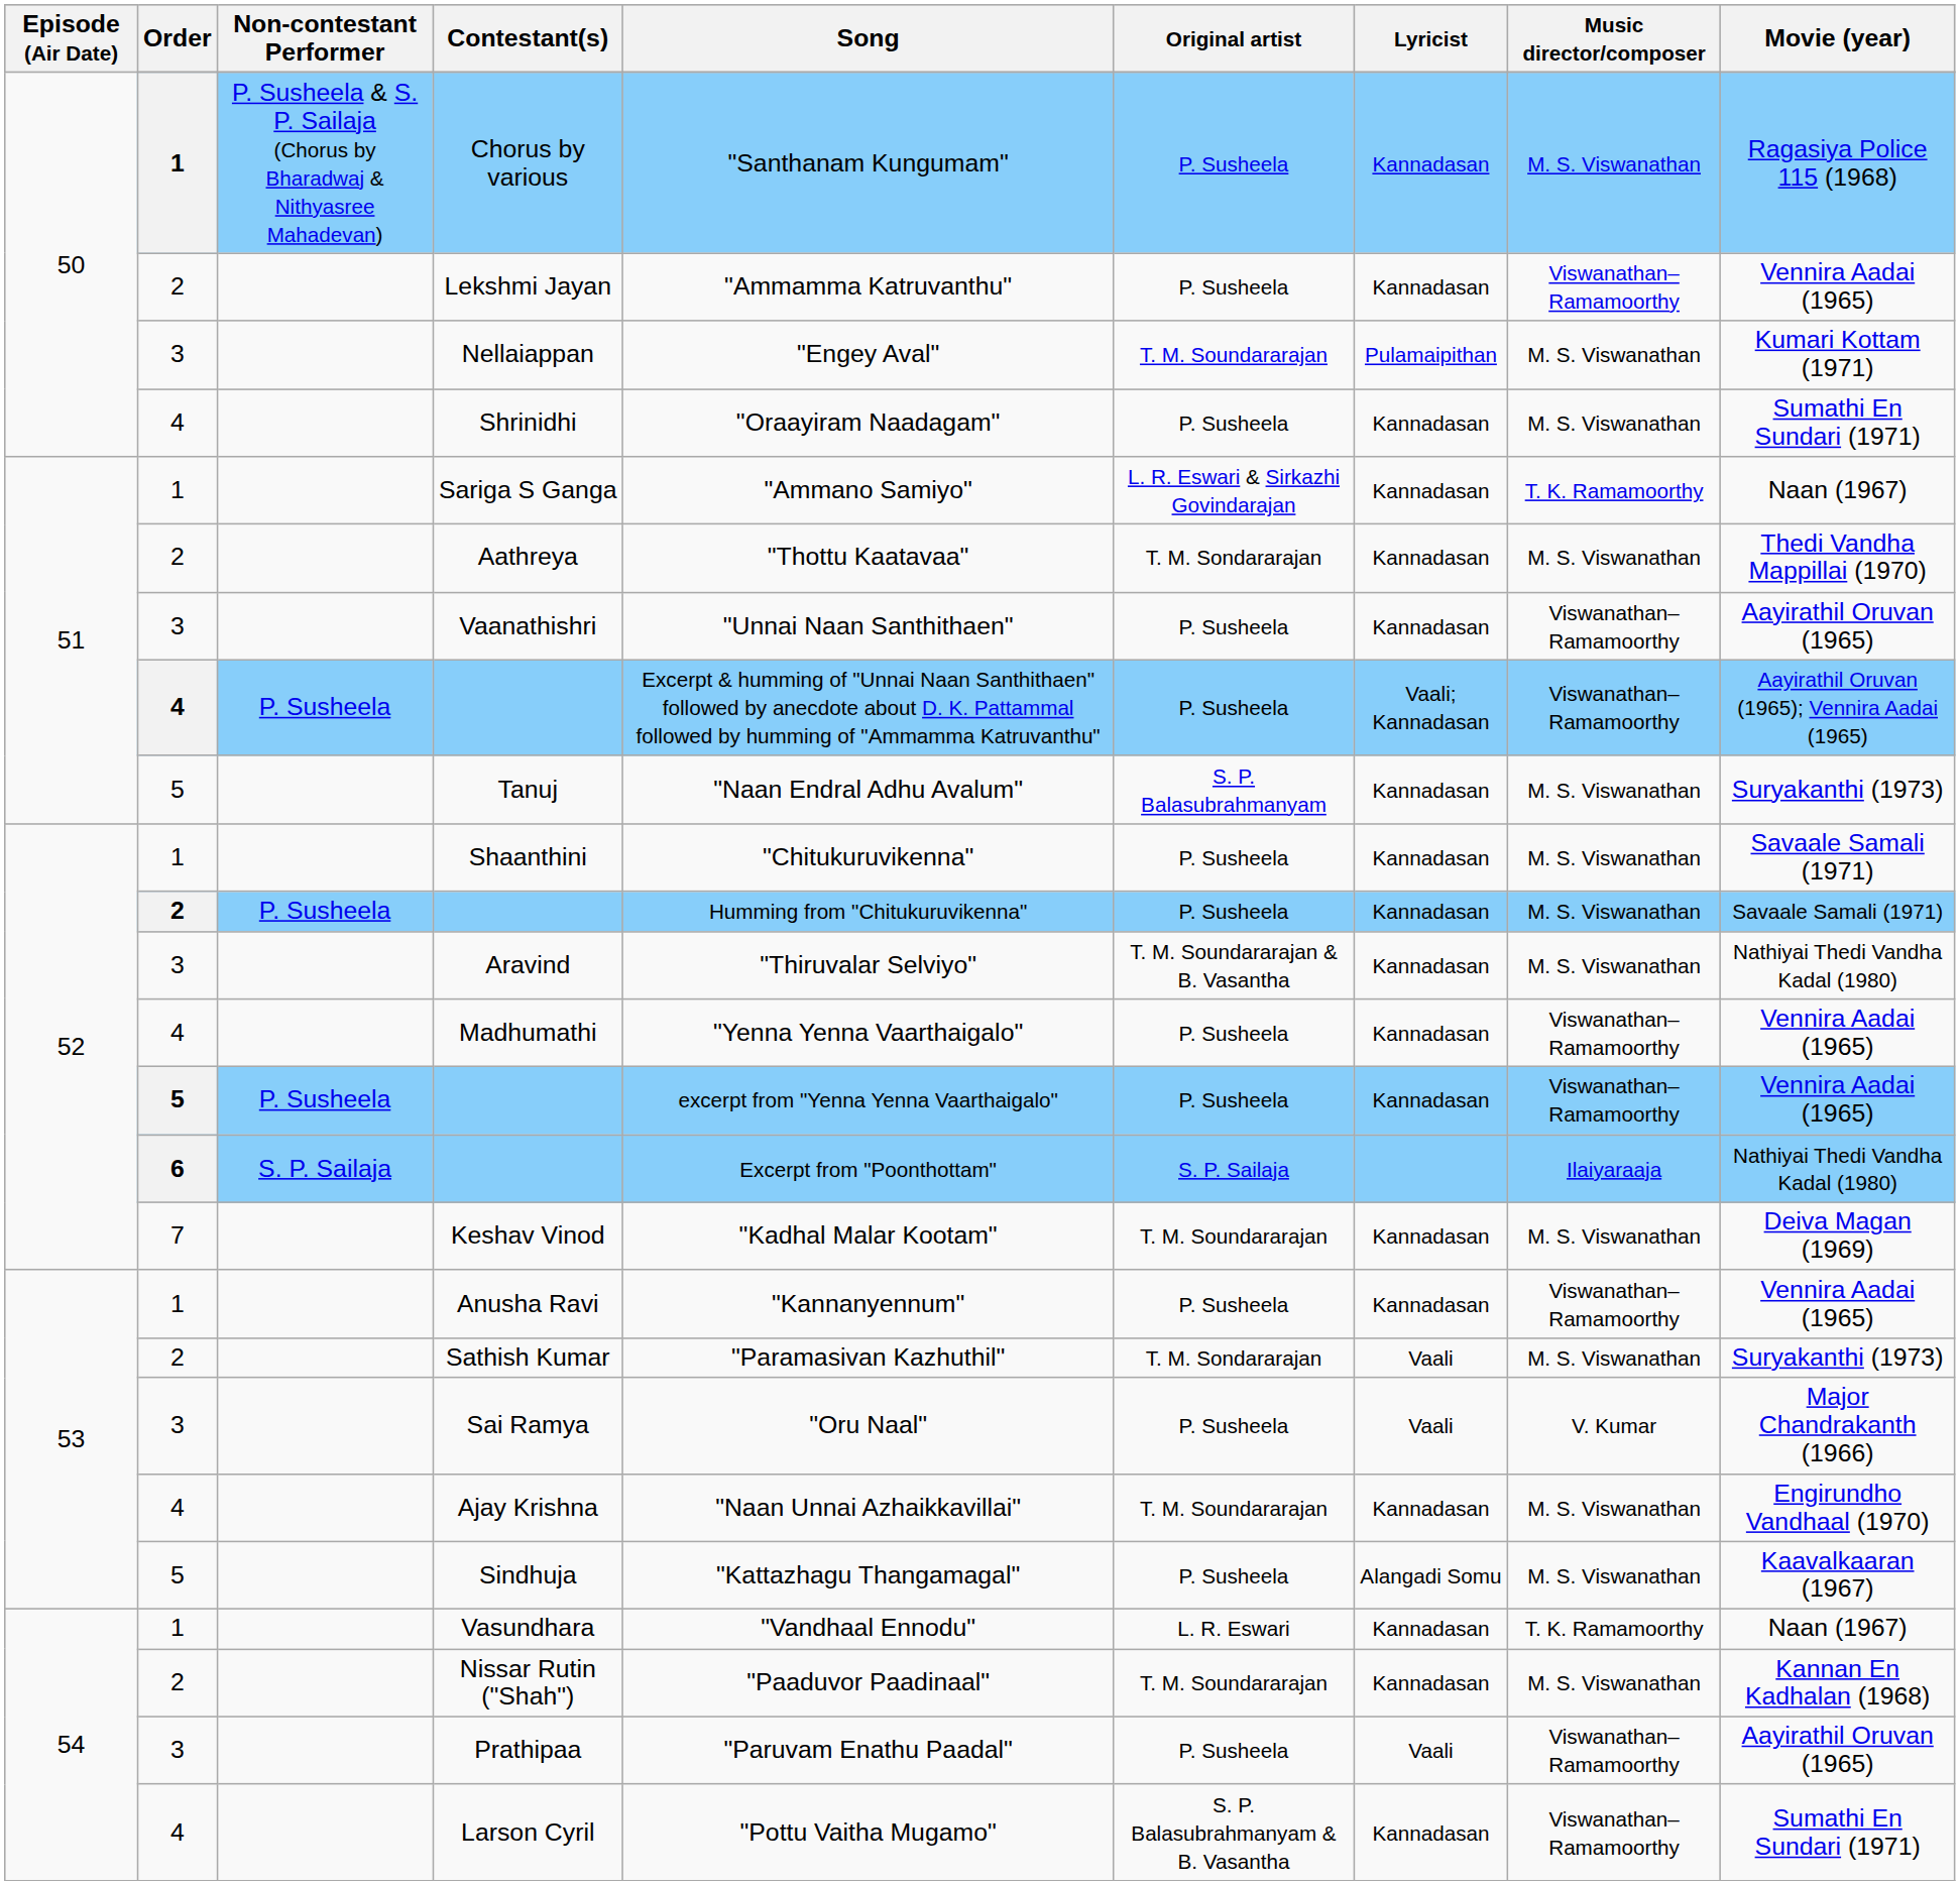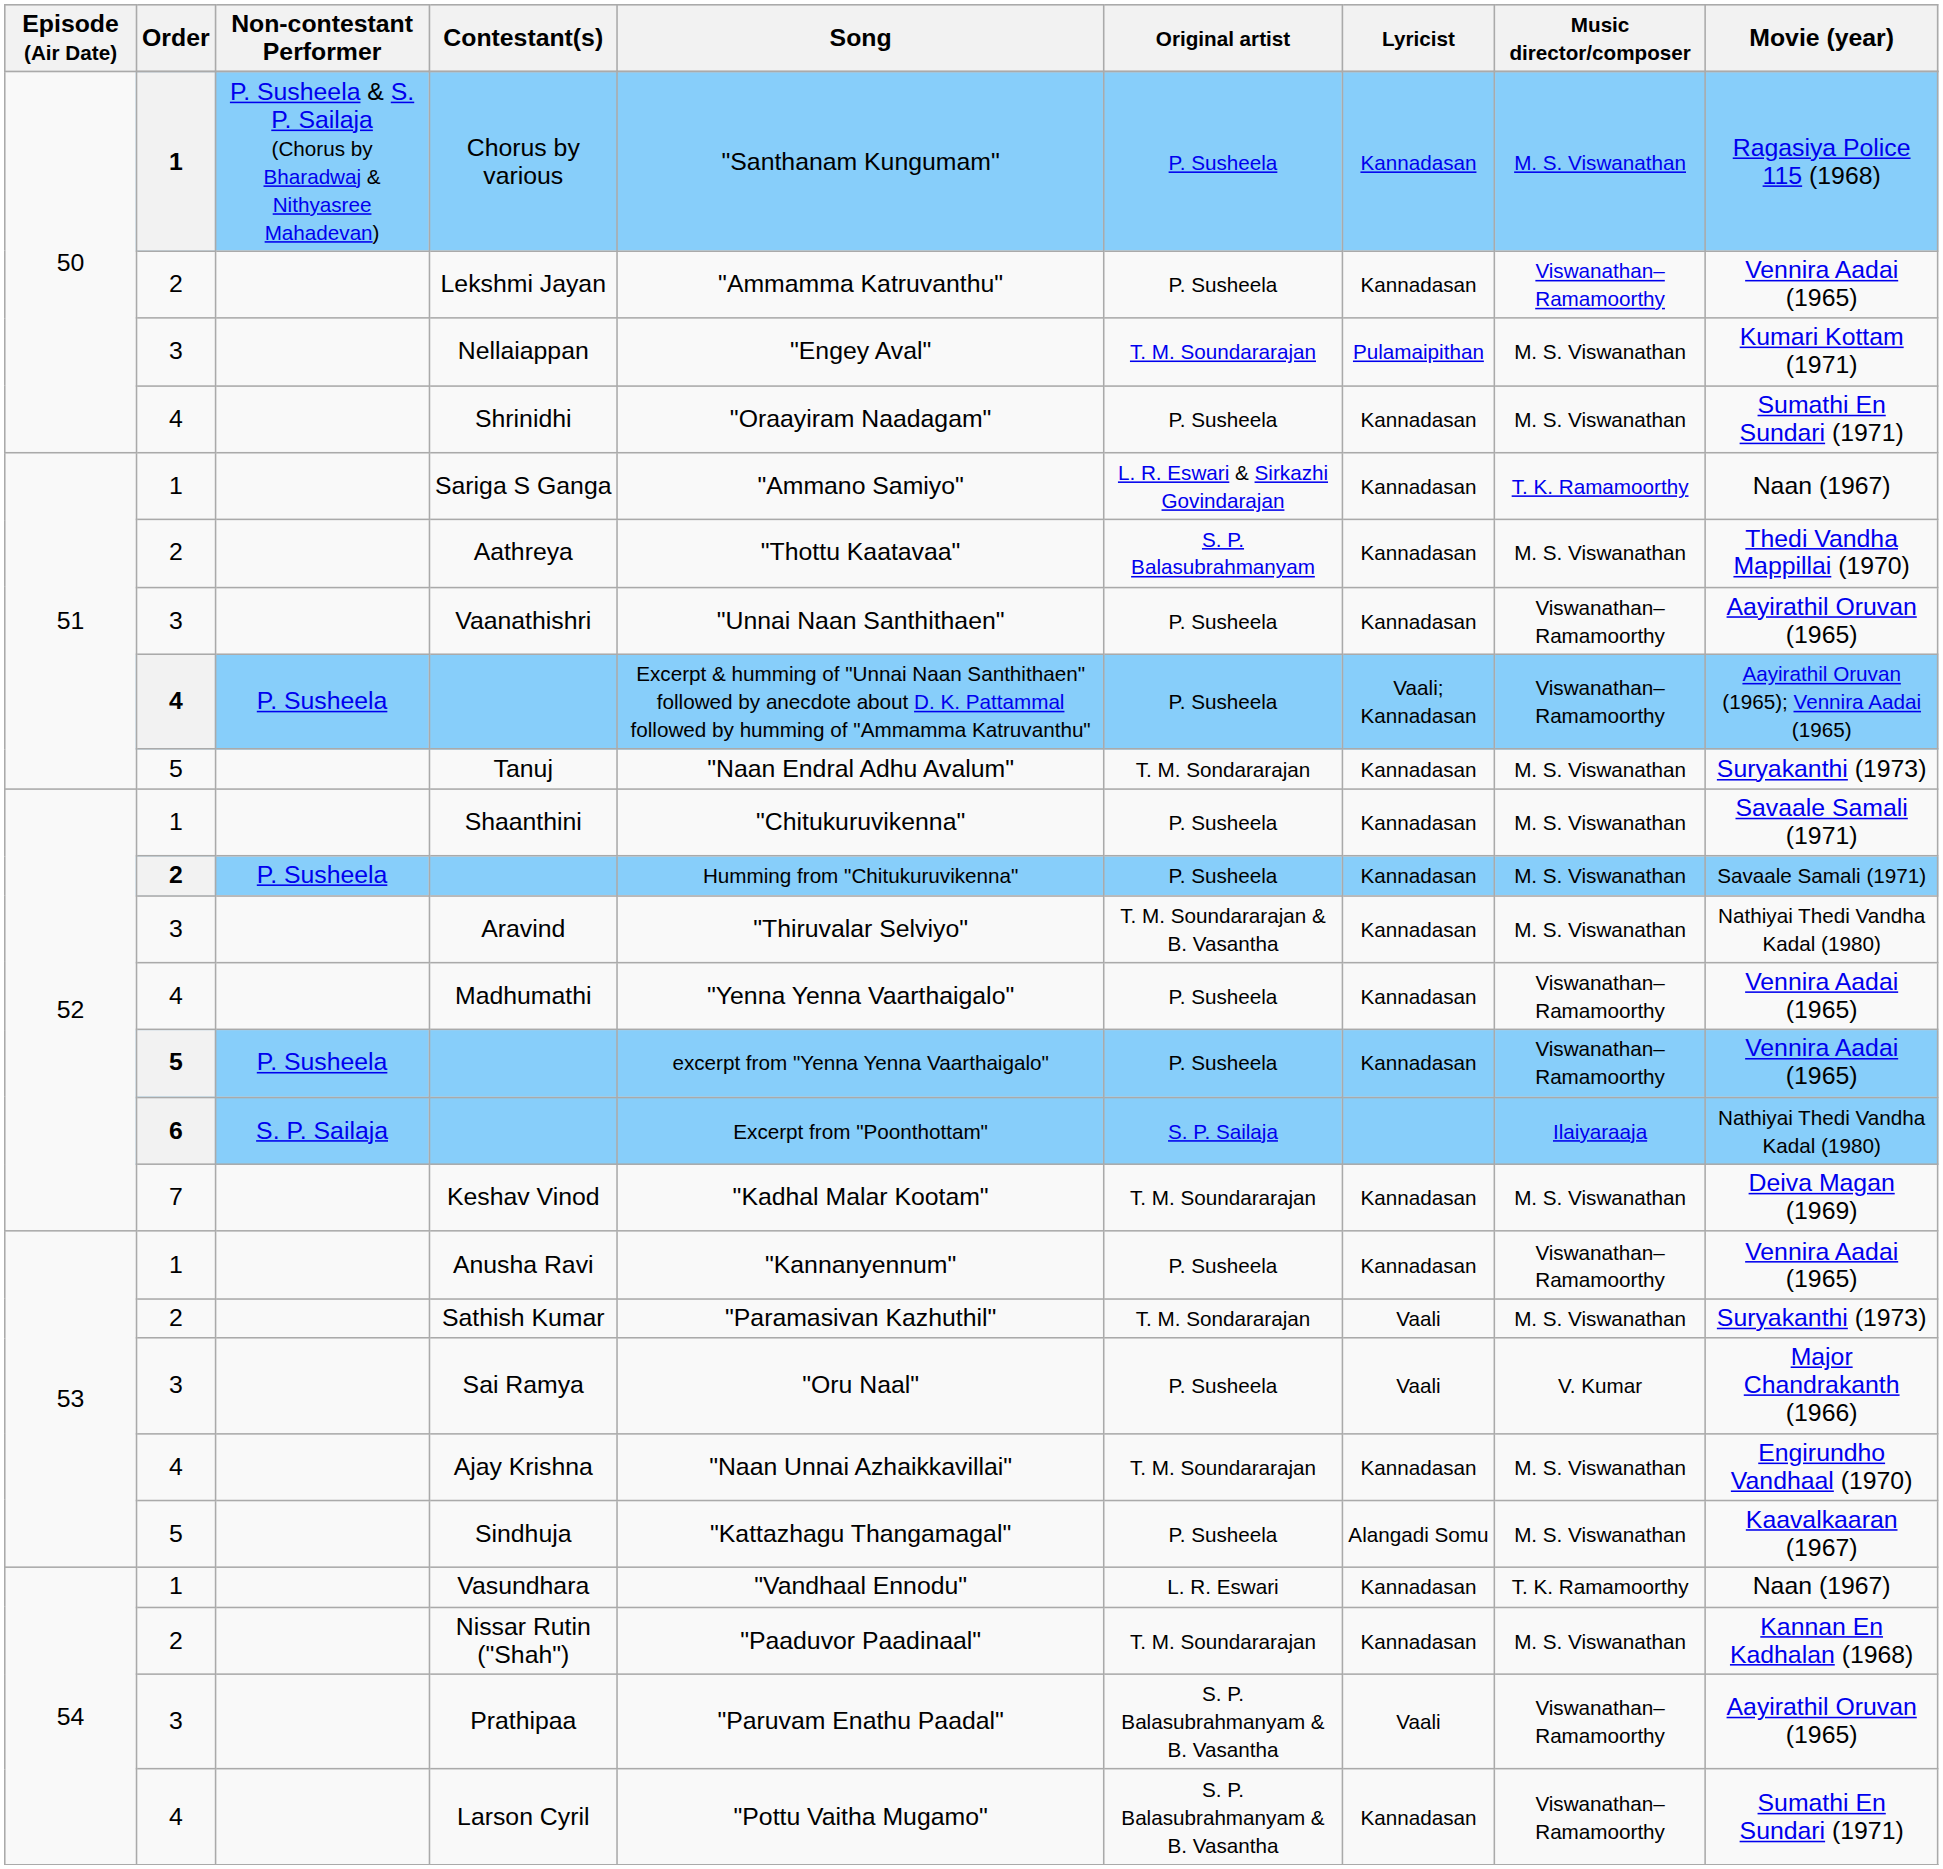Aathreya | Original artist: T. M. Sondararajan -> S. P. Balasubrahmanyam
Tanuj | Original artist: S. P. Balasubrahmanyam -> T. M. Sondararajan
Prathipaa | Original artist: P. Susheela -> S. P. Balasubrahmanyam & B. Vasantha
